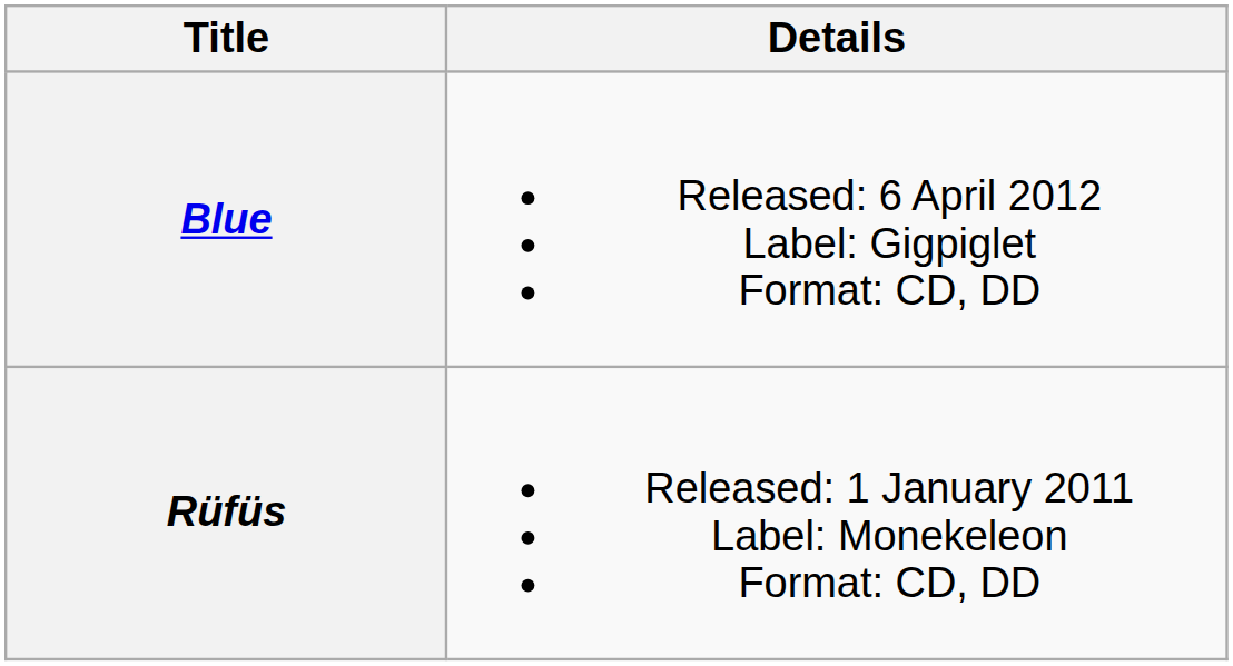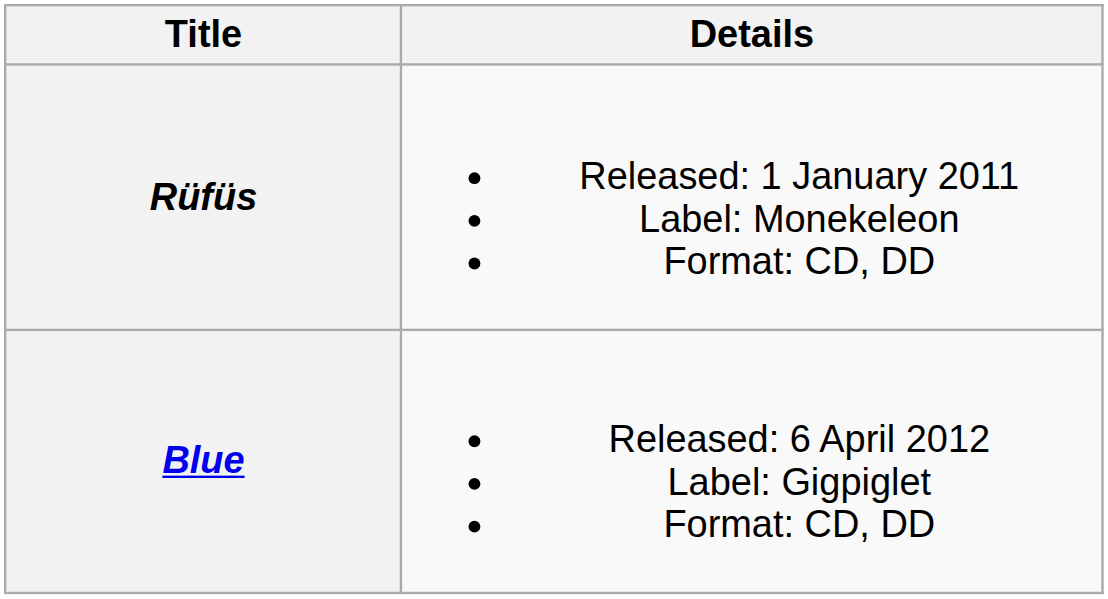rows swapped: Rüfüs <-> Blue
